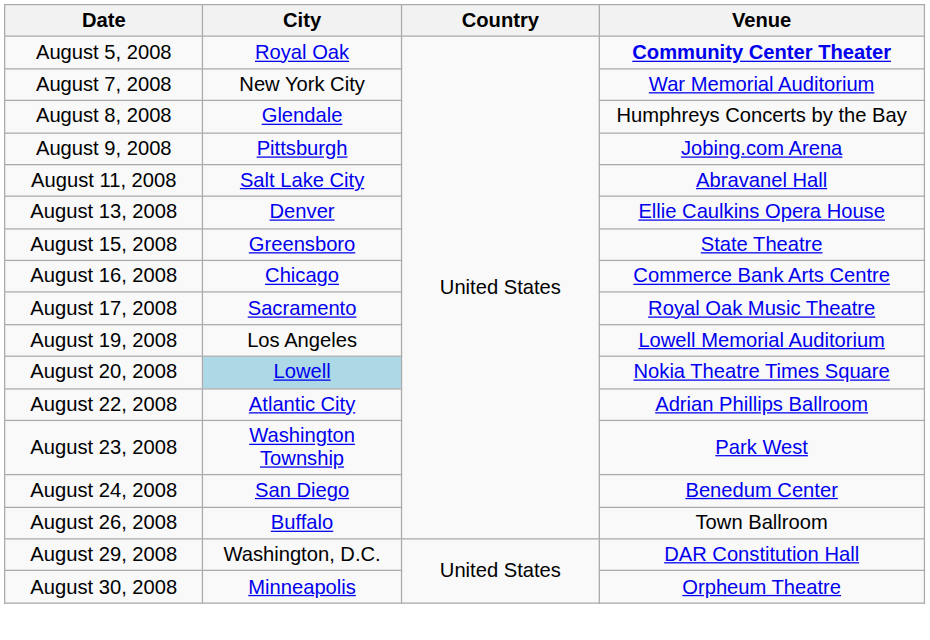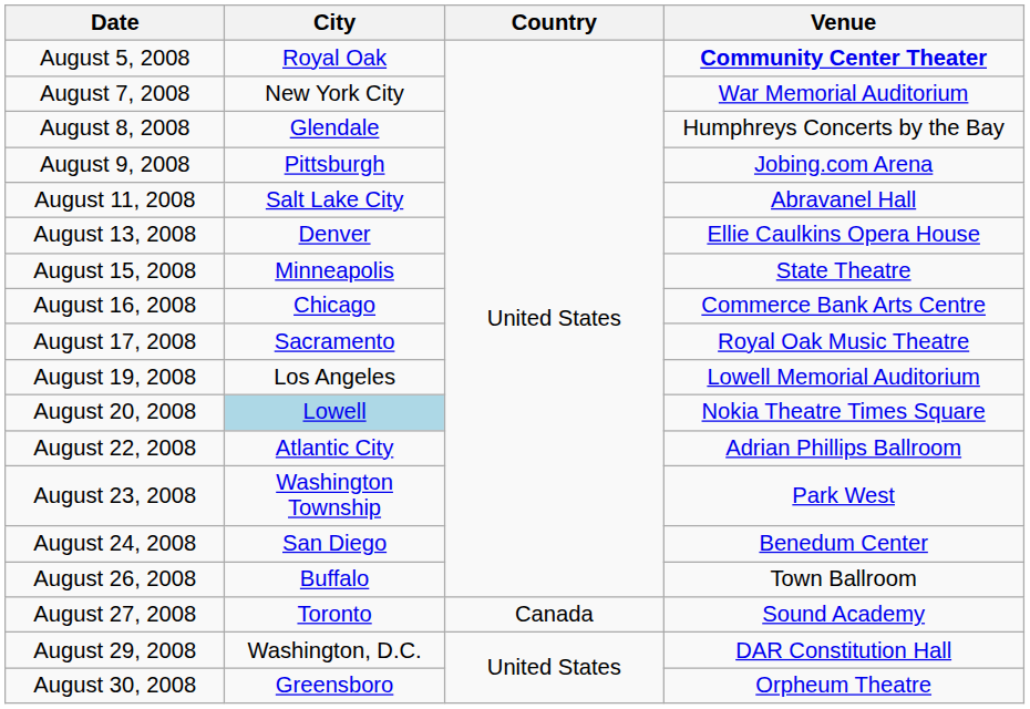August 15, 2008 | City: Greensboro -> Minneapolis
+ row: August 27, 2008 | Toronto | Canada | Sound Academy
August 30, 2008 | City: Minneapolis -> Greensboro
